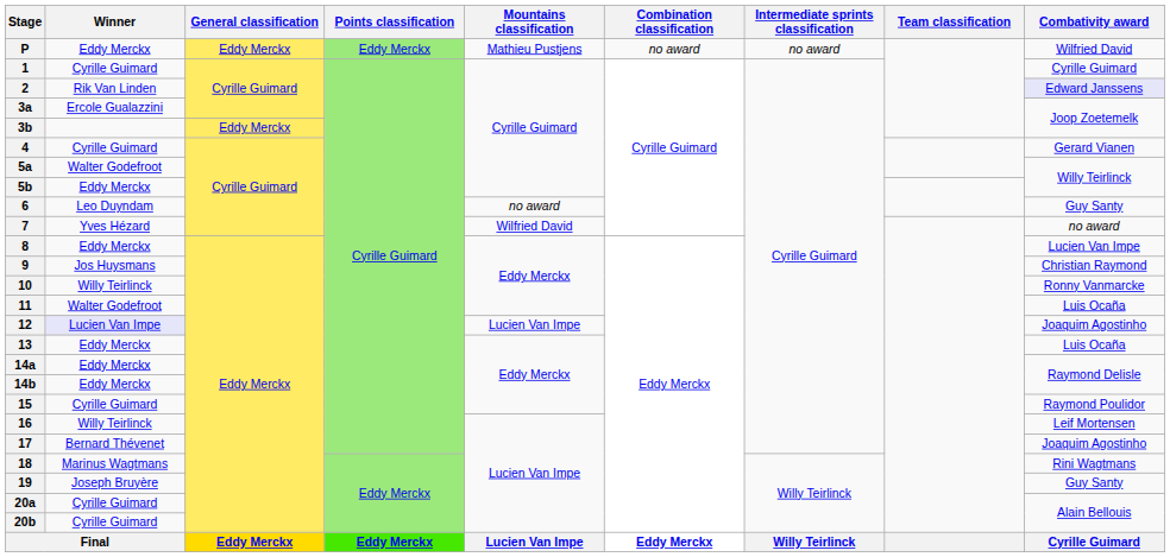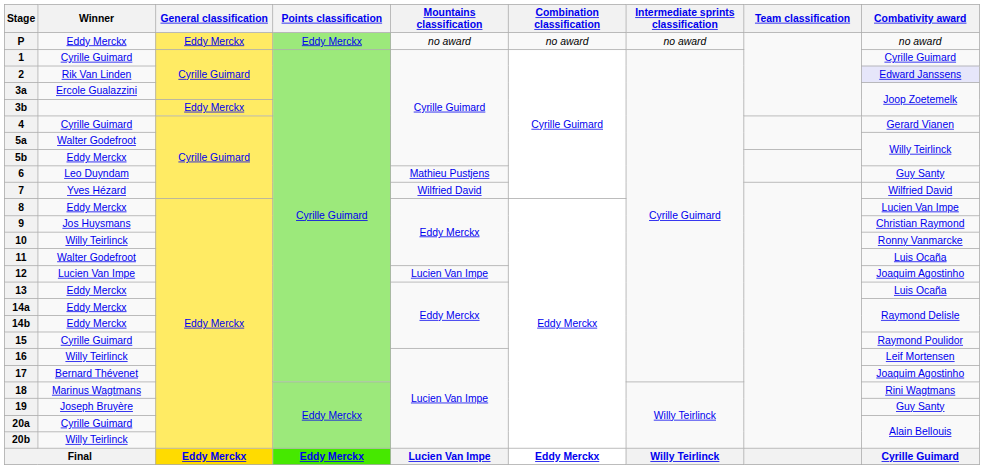P | Mountains classification: Mathieu Pustjens -> no award
P | Combativity award: Wilfried David -> no award
6 | Mountains classification: no award -> Mathieu Pustjens
7 | Combativity award: no award -> Wilfried David
12 | Winner: lavender background -> no background
20b | Winner: Cyrille Guimard -> Willy Teirlinck
